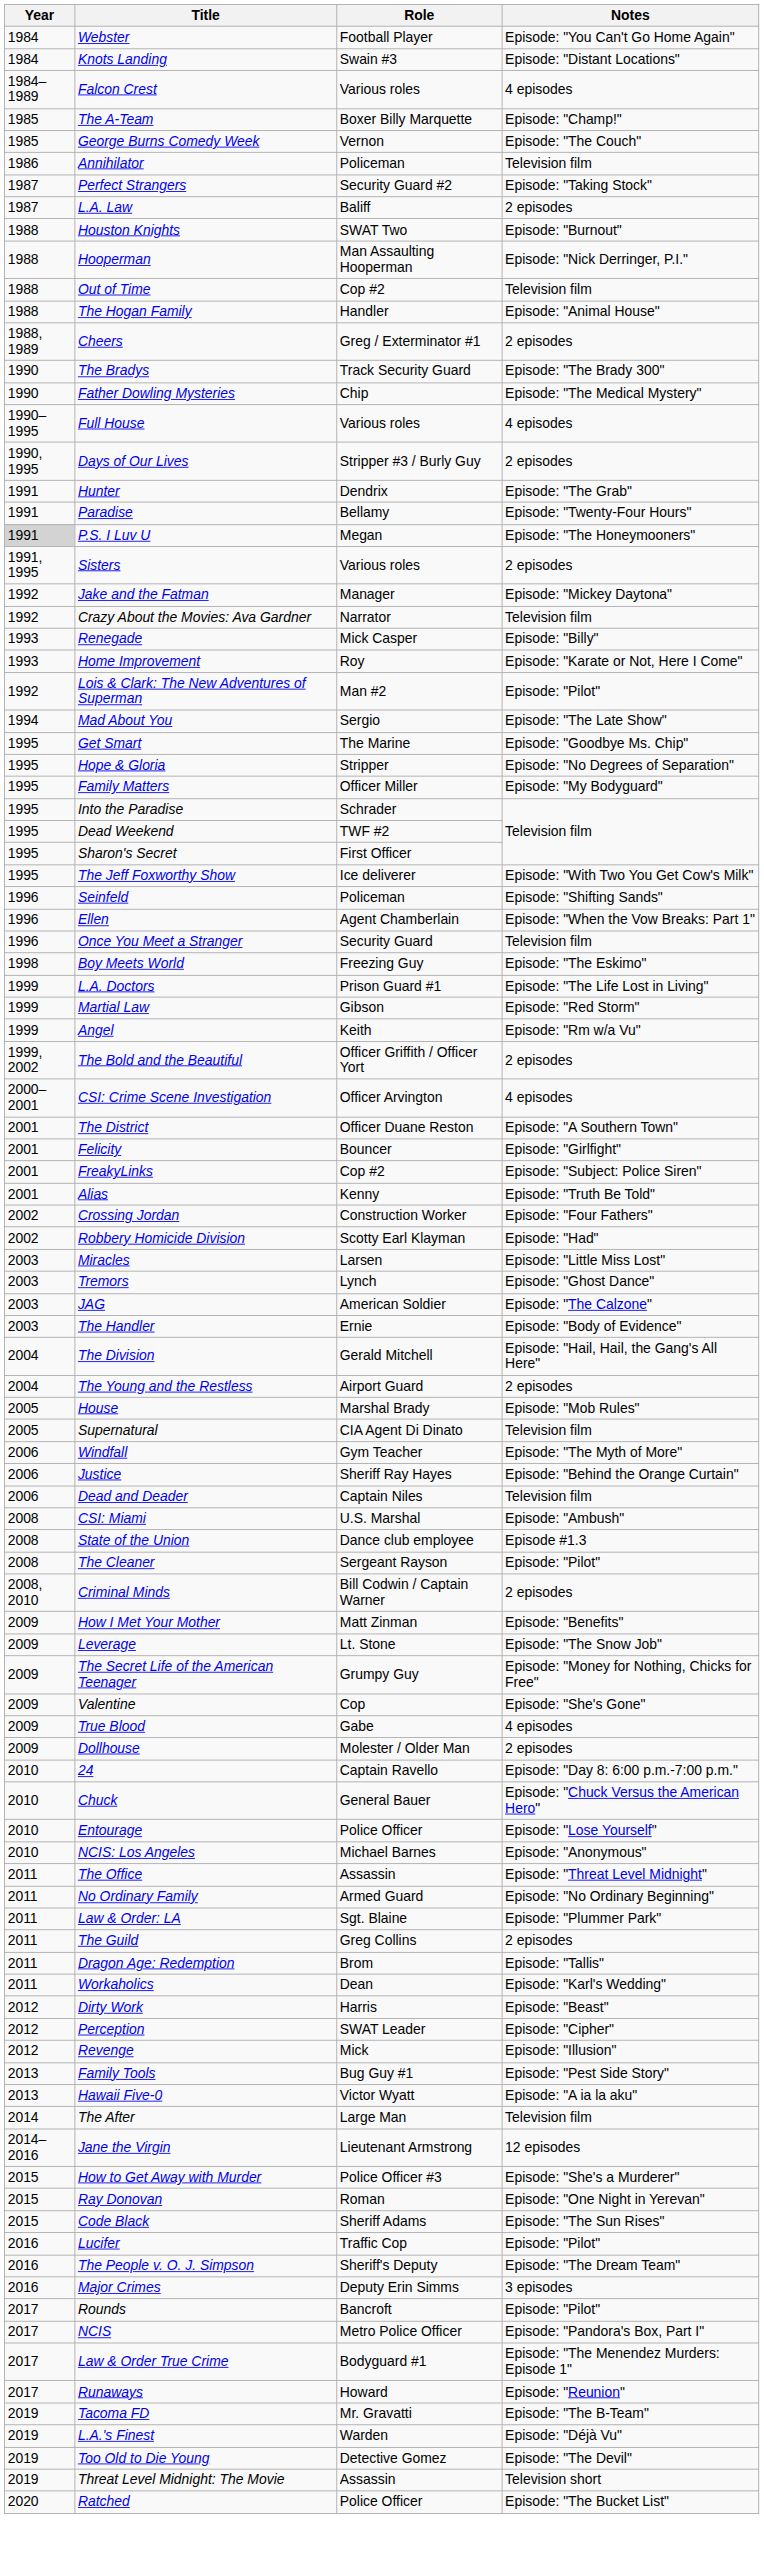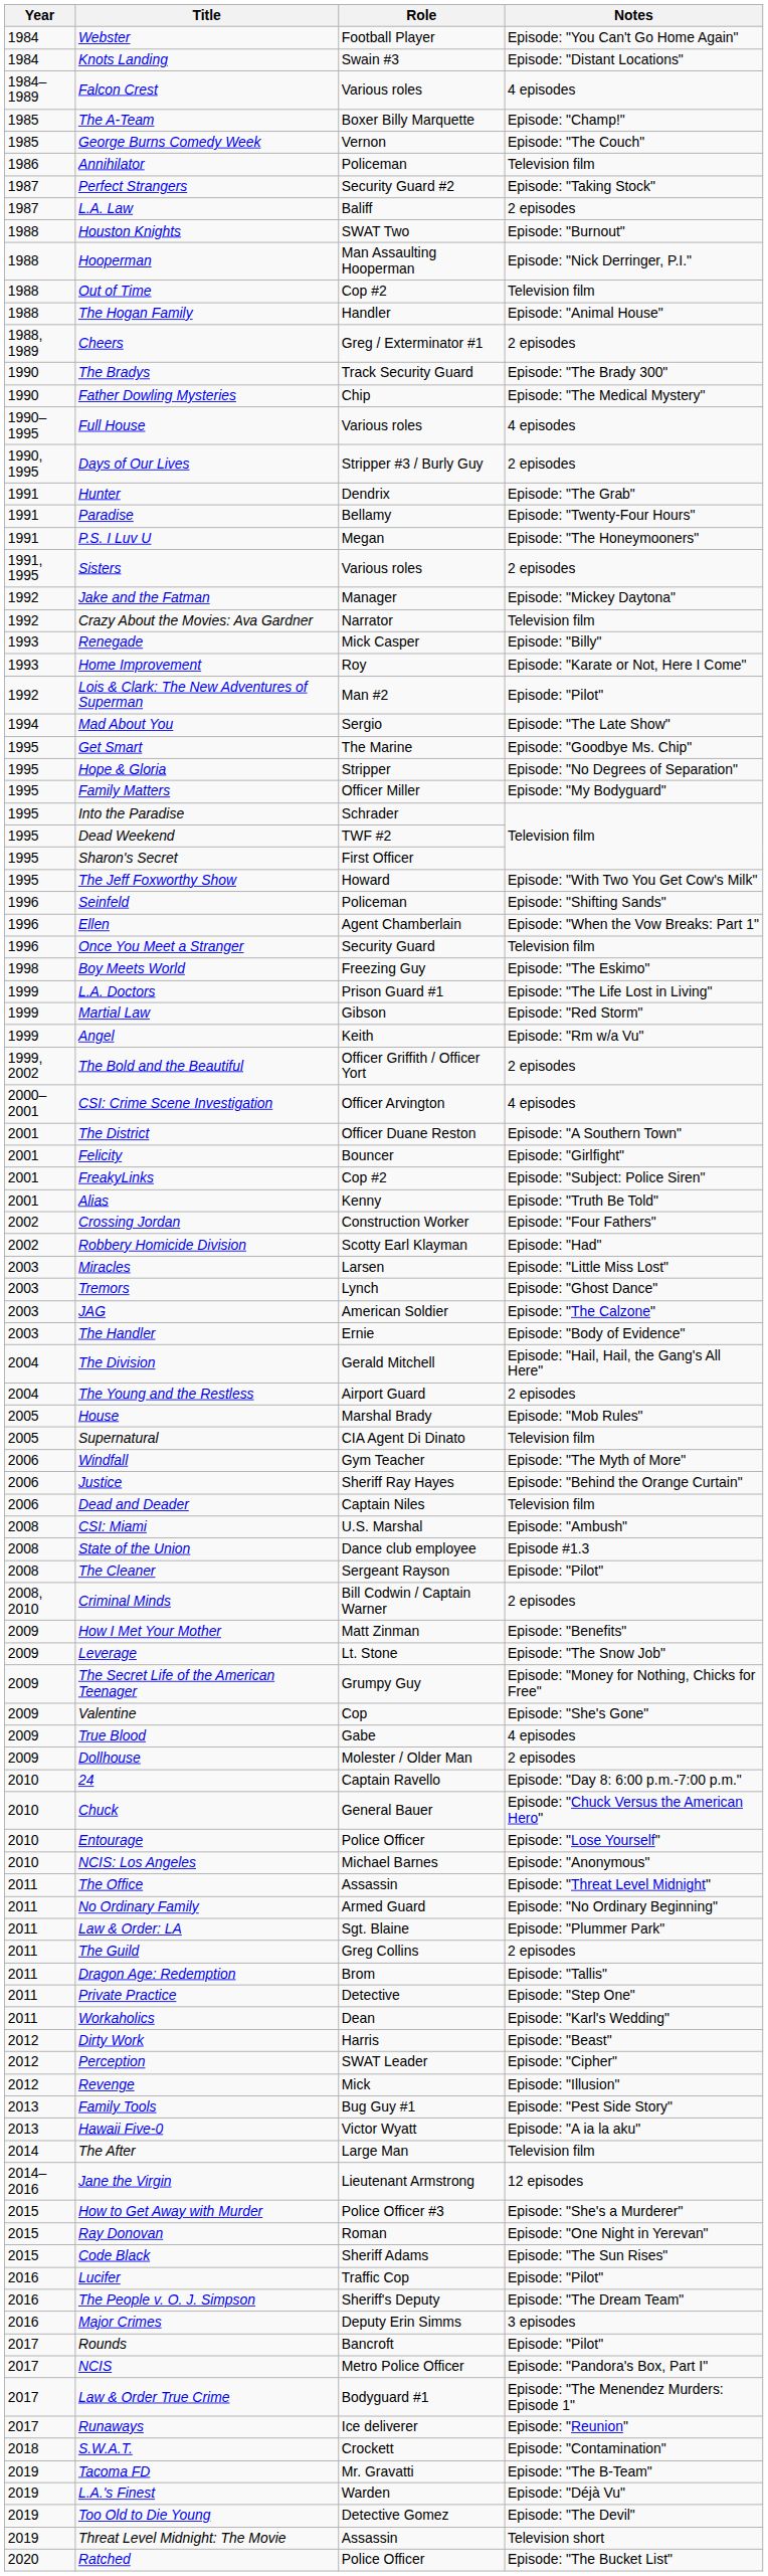P.S. I Luv U | Year: lightgrey background -> no background
The Jeff Foxworthy Show | Role: Ice deliverer -> Howard
+ row: 2011 | Private Practice | Detective | Episode: "Step One"
Runaways | Role: Howard -> Ice deliverer
+ row: 2018 | S.W.A.T. | Crockett | Episode: "Contamination"
